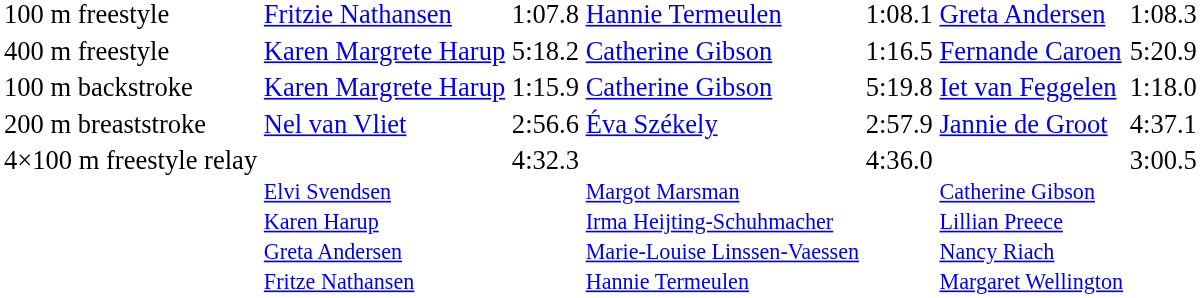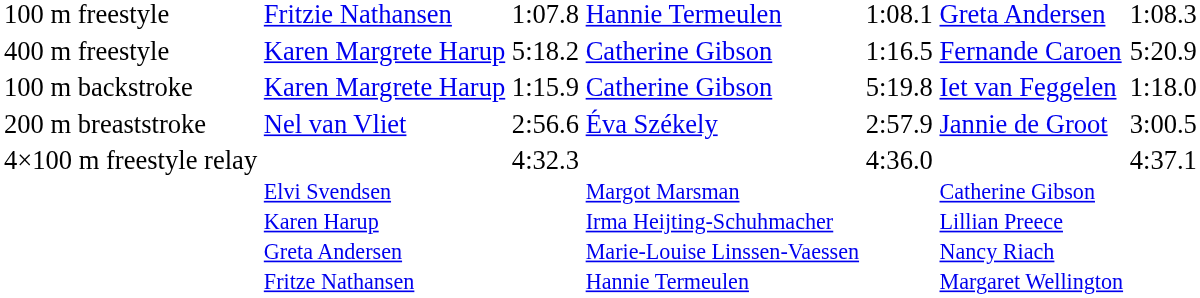200 m breaststroke | column 7: 4:37.1 -> 3:00.5
4×100 m freestyle relay | column 7: 3:00.5 -> 4:37.1
